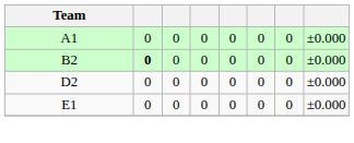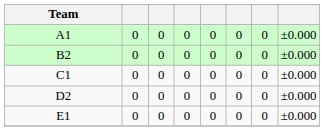B2 | column 2: bold -> normal
+ row: C1 | 0 | 0 | 0 | 0 | 0 | 0 | ±0.000
